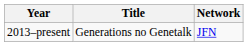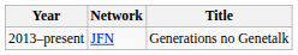columns swapped: Title <-> Network
